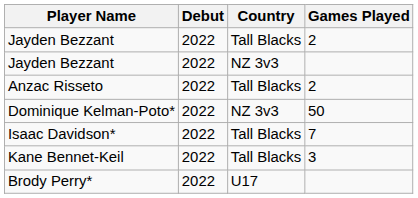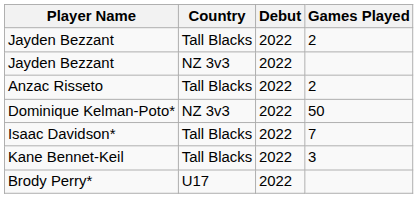columns swapped: Country <-> Debut
